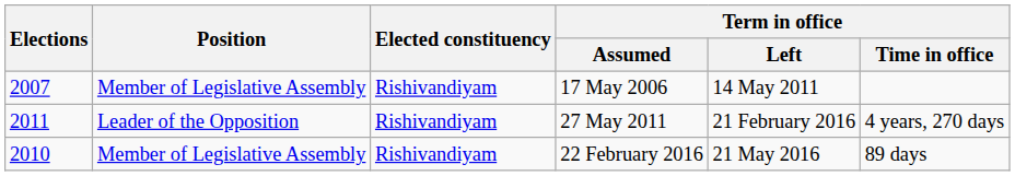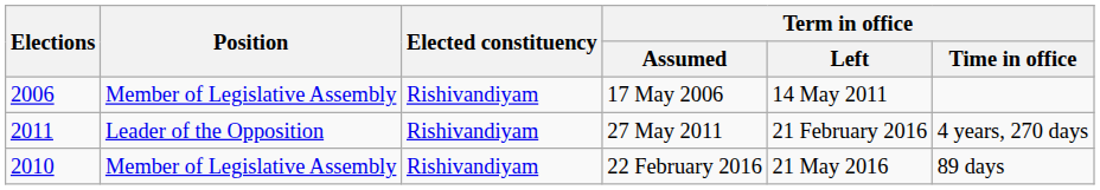17 May 2006 | Elections: 2007 -> 2006
